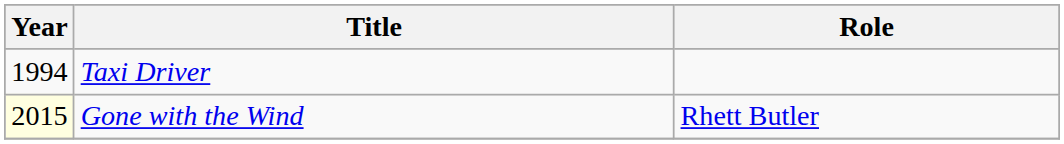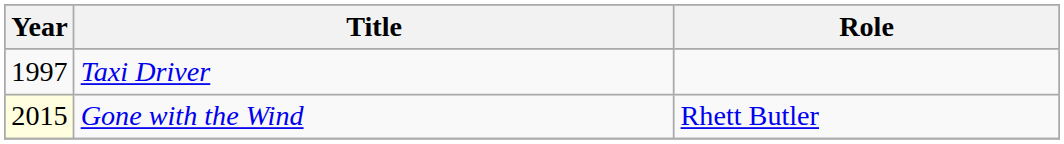Taxi Driver | Year: 1994 -> 1997
